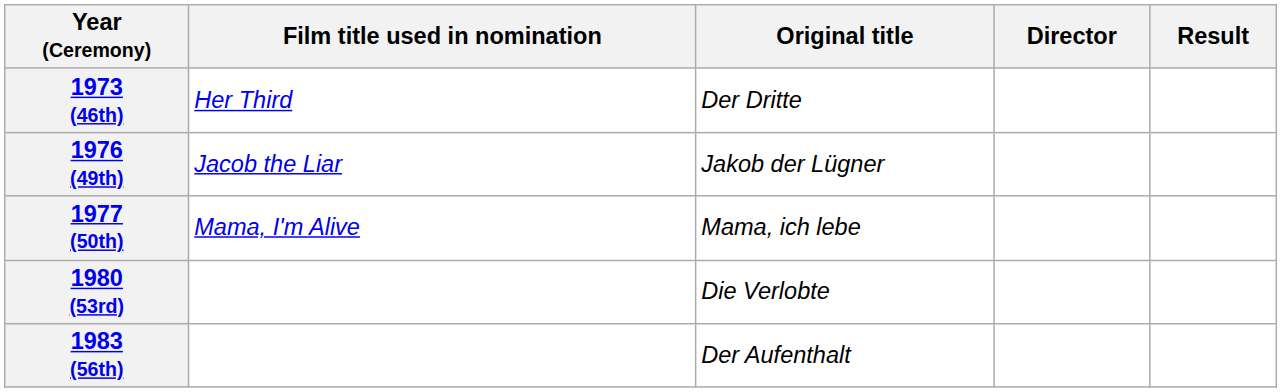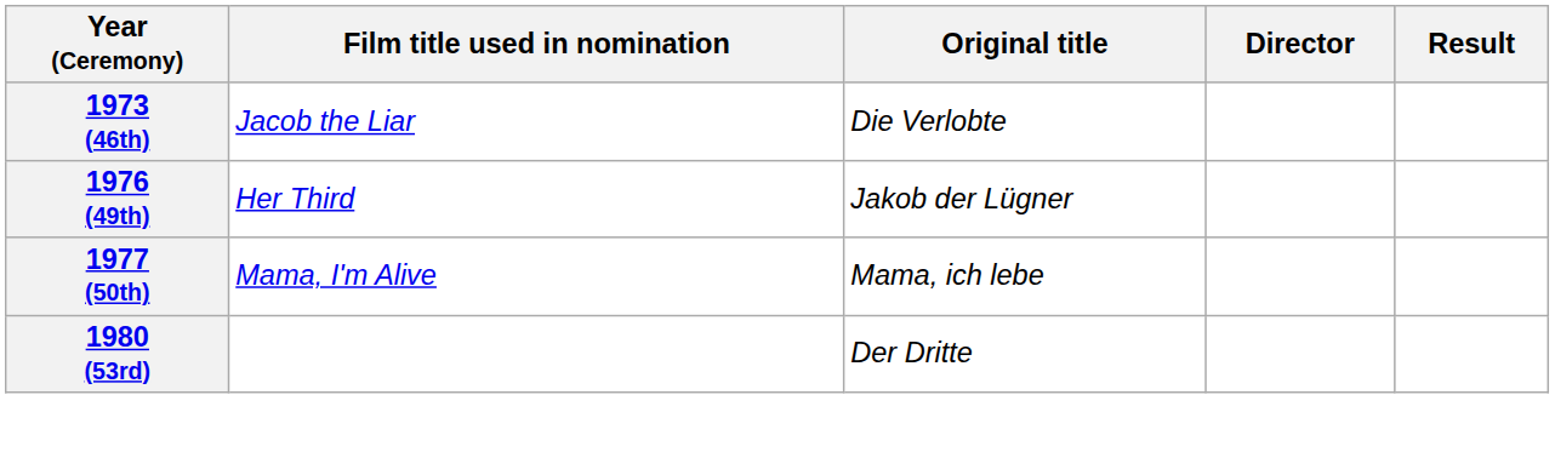1973 (46th) | Film title used in nomination: Her Third -> Jacob the Liar
1973 (46th) | Original title: Der Dritte -> Die Verlobte
1976 (49th) | Film title used in nomination: Jacob the Liar -> Her Third
1980 (53rd) | Original title: Die Verlobte -> Der Dritte
- row: 1983 (56th) | Der Aufenthalt
